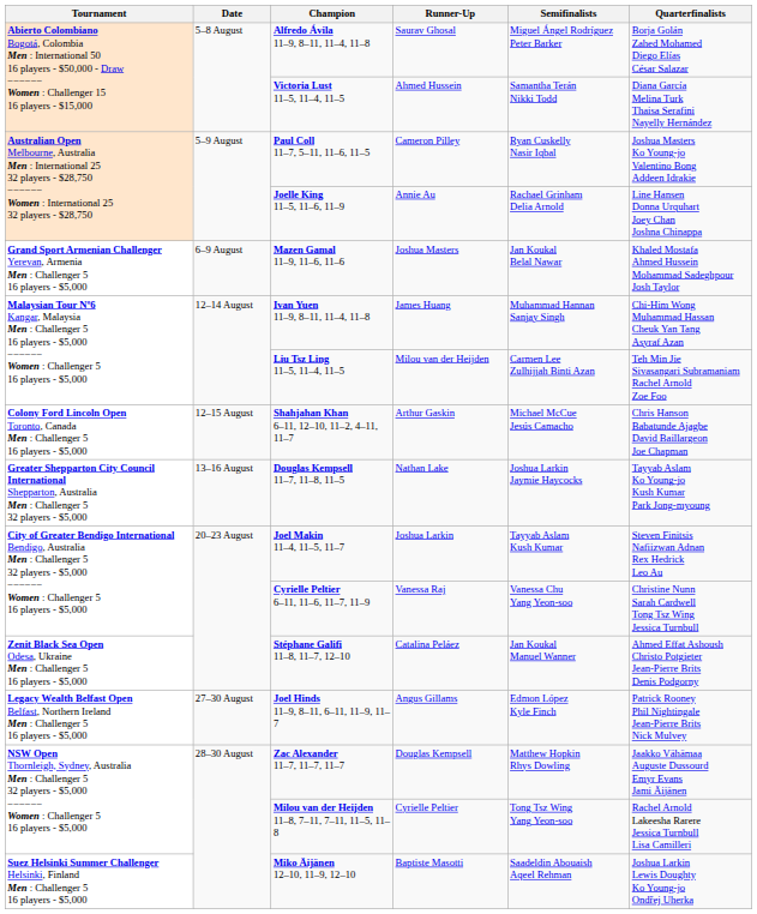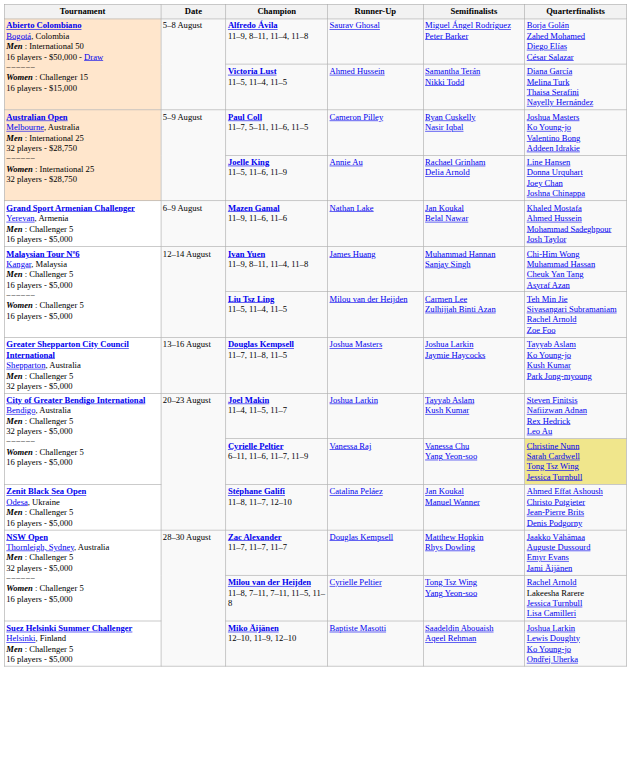Mazen Gamal 11–9, 11–6, 11–6 | Runner-Up: Joshua Masters -> Nathan Lake
- row: Colony Ford Lincoln Open Toronto, Canada Men : Challenger 5 16 players - $5,000 | 12–15 August | Shahjahan Khan 6–11, 12–10, 11–2, 4–11, 11–7 | Arthur Gaskin | Michael McCue Jesús Camacho | Chris Hanson Babatunde Ajagbe David Baillargeon Joe Chapman
Douglas Kempsell 11–7, 11–8, 11–5 | Runner-Up: Nathan Lake -> Joshua Masters
Cyrielle Peltier 6–11, 11–6, 11–7, 11–9 | Quarterfinalists: no background -> khaki background
- row: Legacy Wealth Belfast Open Belfast, Northern Ireland Men : Challenger 5 16 players - $5,000 | 27–30 August | Joel Hinds 11–9, 8–11, 6–11, 11–9, 11–7 | Angus Gillams | Edmon López Kyle Finch | Patrick Rooney Phil Nightingale Jean-Pierre Brits Nick Mulvey
